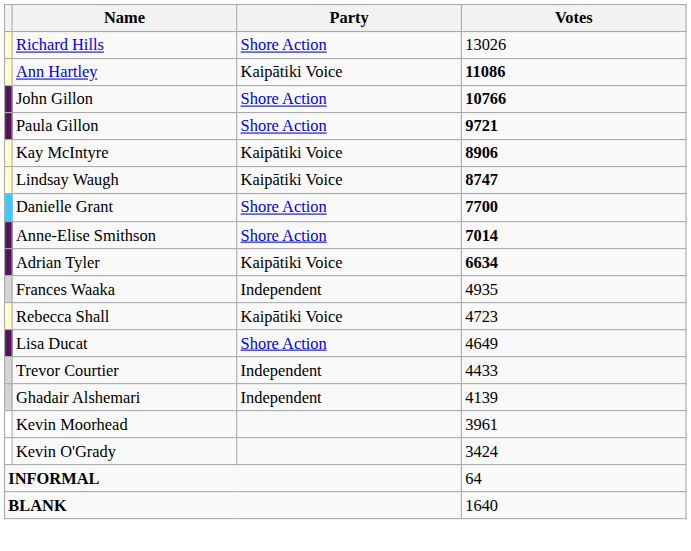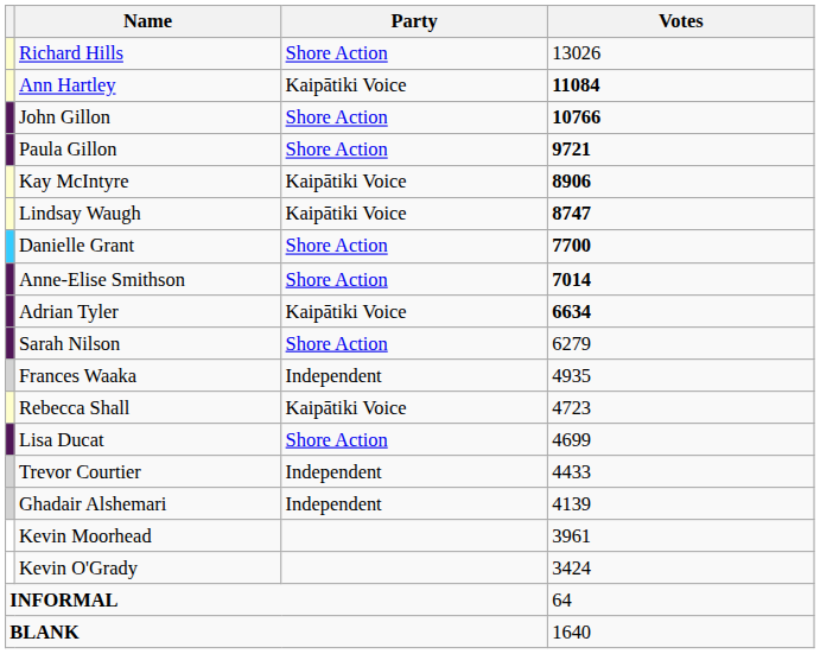Ann Hartley | Votes: 11086 -> 11084
+ row: Sarah Nilson | Shore Action | 6279
Lisa Ducat | Votes: 4649 -> 4699
